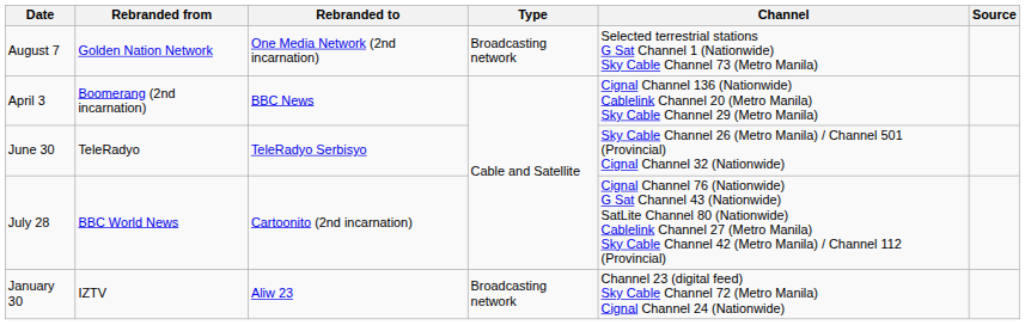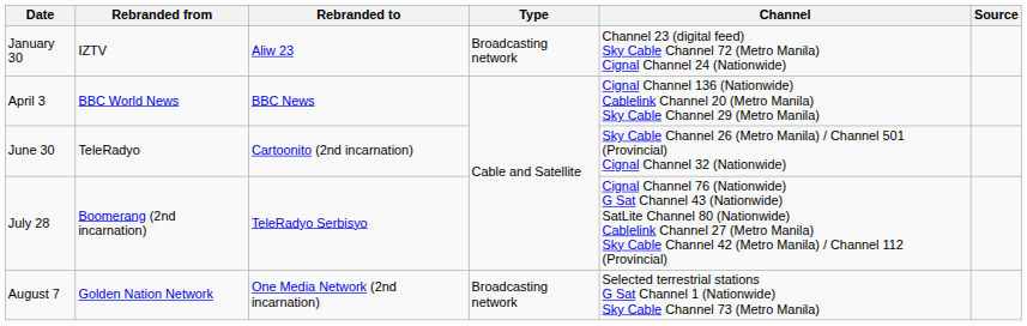rows swapped: January 30 <-> August 7
April 3 | Rebranded from: Boomerang (2nd incarnation) -> BBC World News
June 30 | Rebranded to: TeleRadyo Serbisyo -> Cartoonito (2nd incarnation)
July 28 | Rebranded from: BBC World News -> Boomerang (2nd incarnation)
July 28 | Rebranded to: Cartoonito (2nd incarnation) -> TeleRadyo Serbisyo
